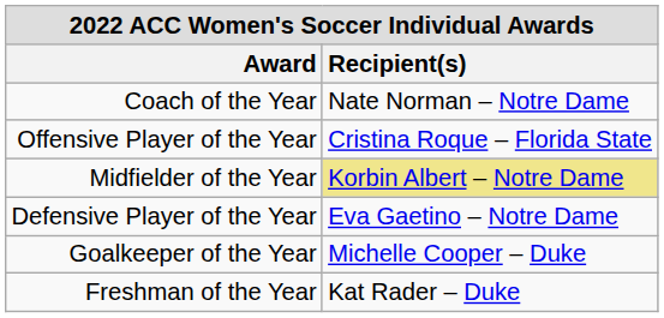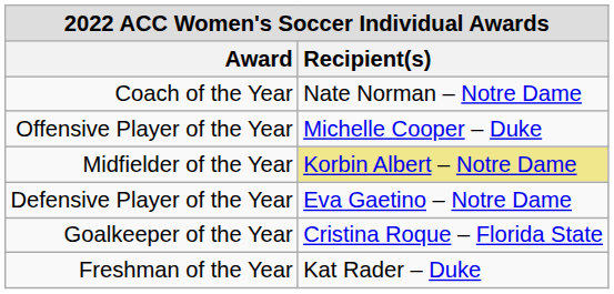Offensive Player of the Year | Recipient(s): Cristina Roque – Florida State -> Michelle Cooper – Duke
Goalkeeper of the Year | Recipient(s): Michelle Cooper – Duke -> Cristina Roque – Florida State
